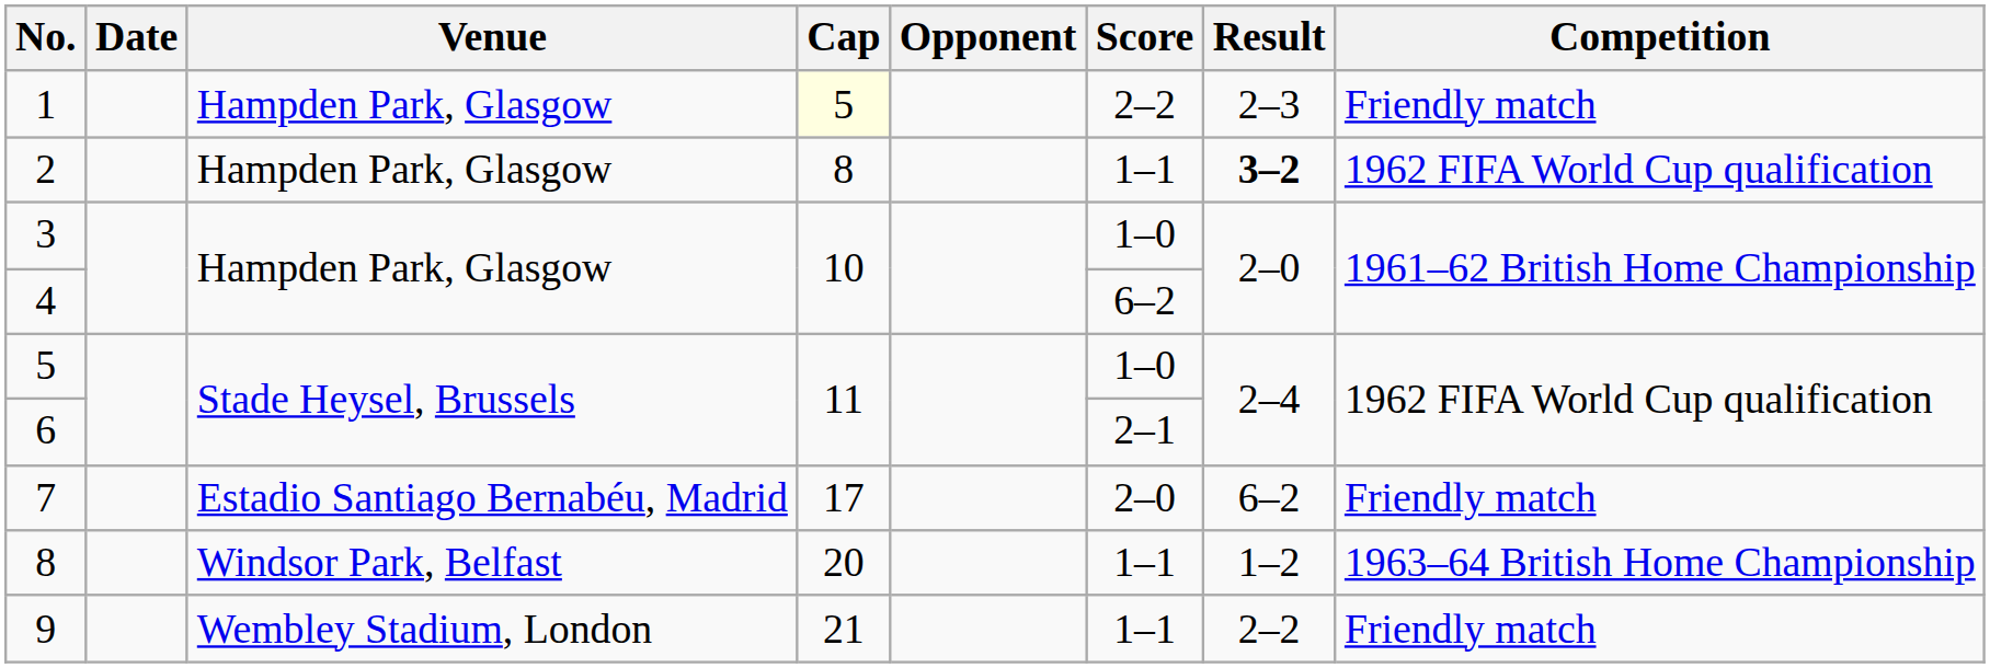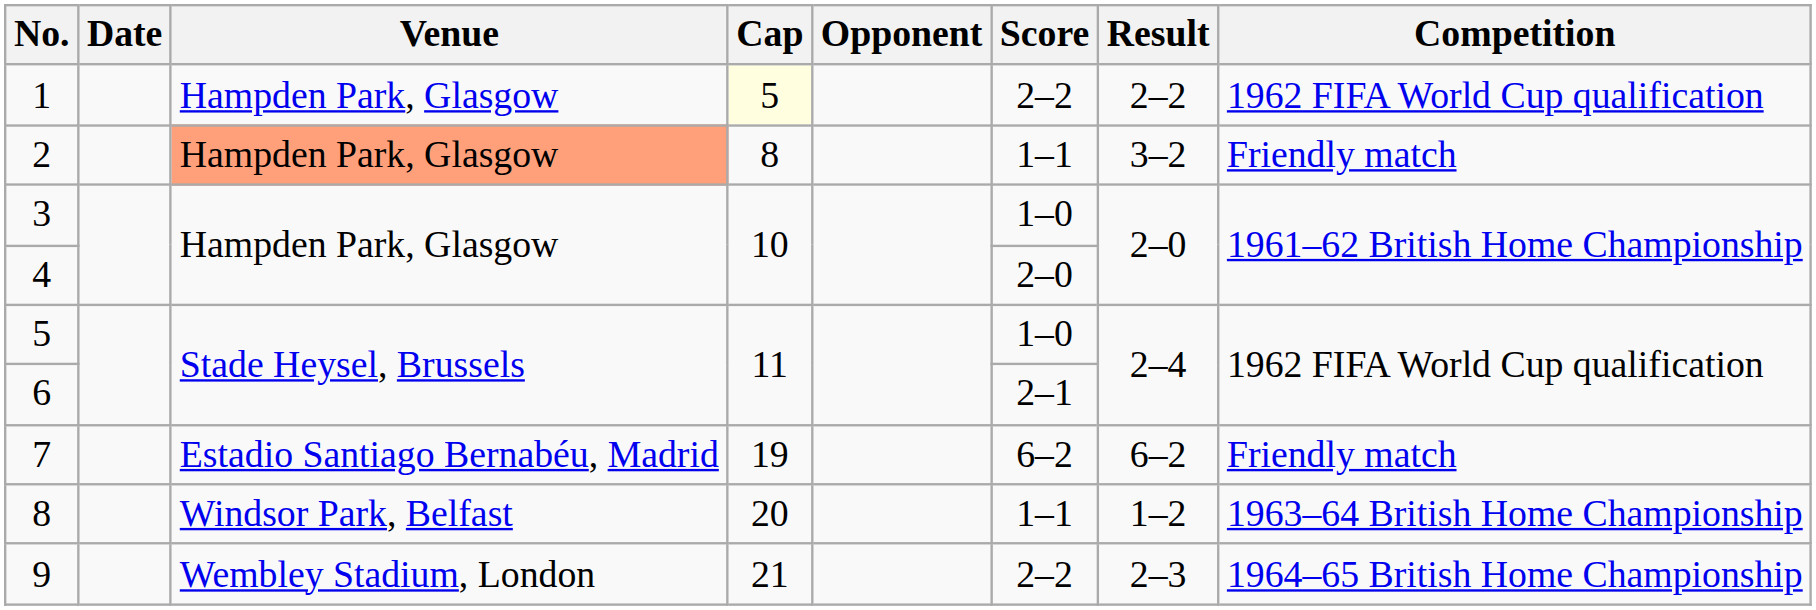1 | Result: 2–3 -> 2–2
1 | Competition: Friendly match -> 1962 FIFA World Cup qualification
2 | Venue: no background -> lightsalmon background
2 | Result: bold -> normal
2 | Competition: 1962 FIFA World Cup qualification -> Friendly match
4 | Score: 6–2 -> 2–0
7 | Cap: 17 -> 19
7 | Score: 2–0 -> 6–2
9 | Score: 1–1 -> 2–2
9 | Result: 2–2 -> 2–3
9 | Competition: Friendly match -> 1964–65 British Home Championship
